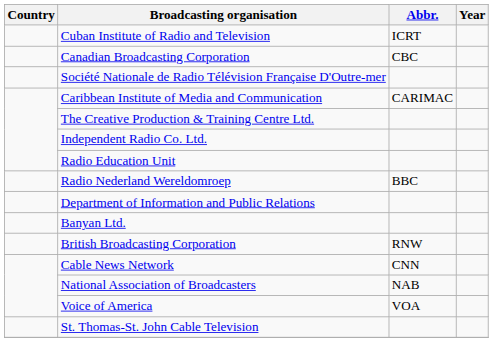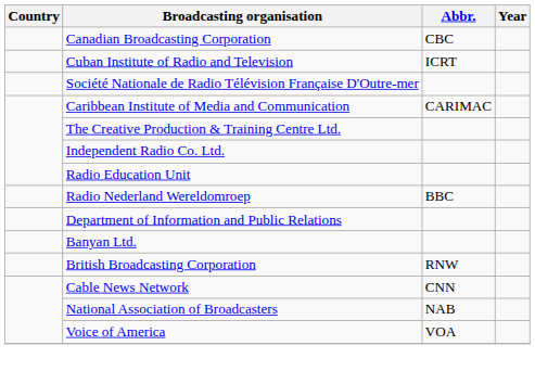rows swapped: Canadian Broadcasting Corporation <-> Cuban Institute of Radio and Television
- row: St. Thomas-St. John Cable Television
